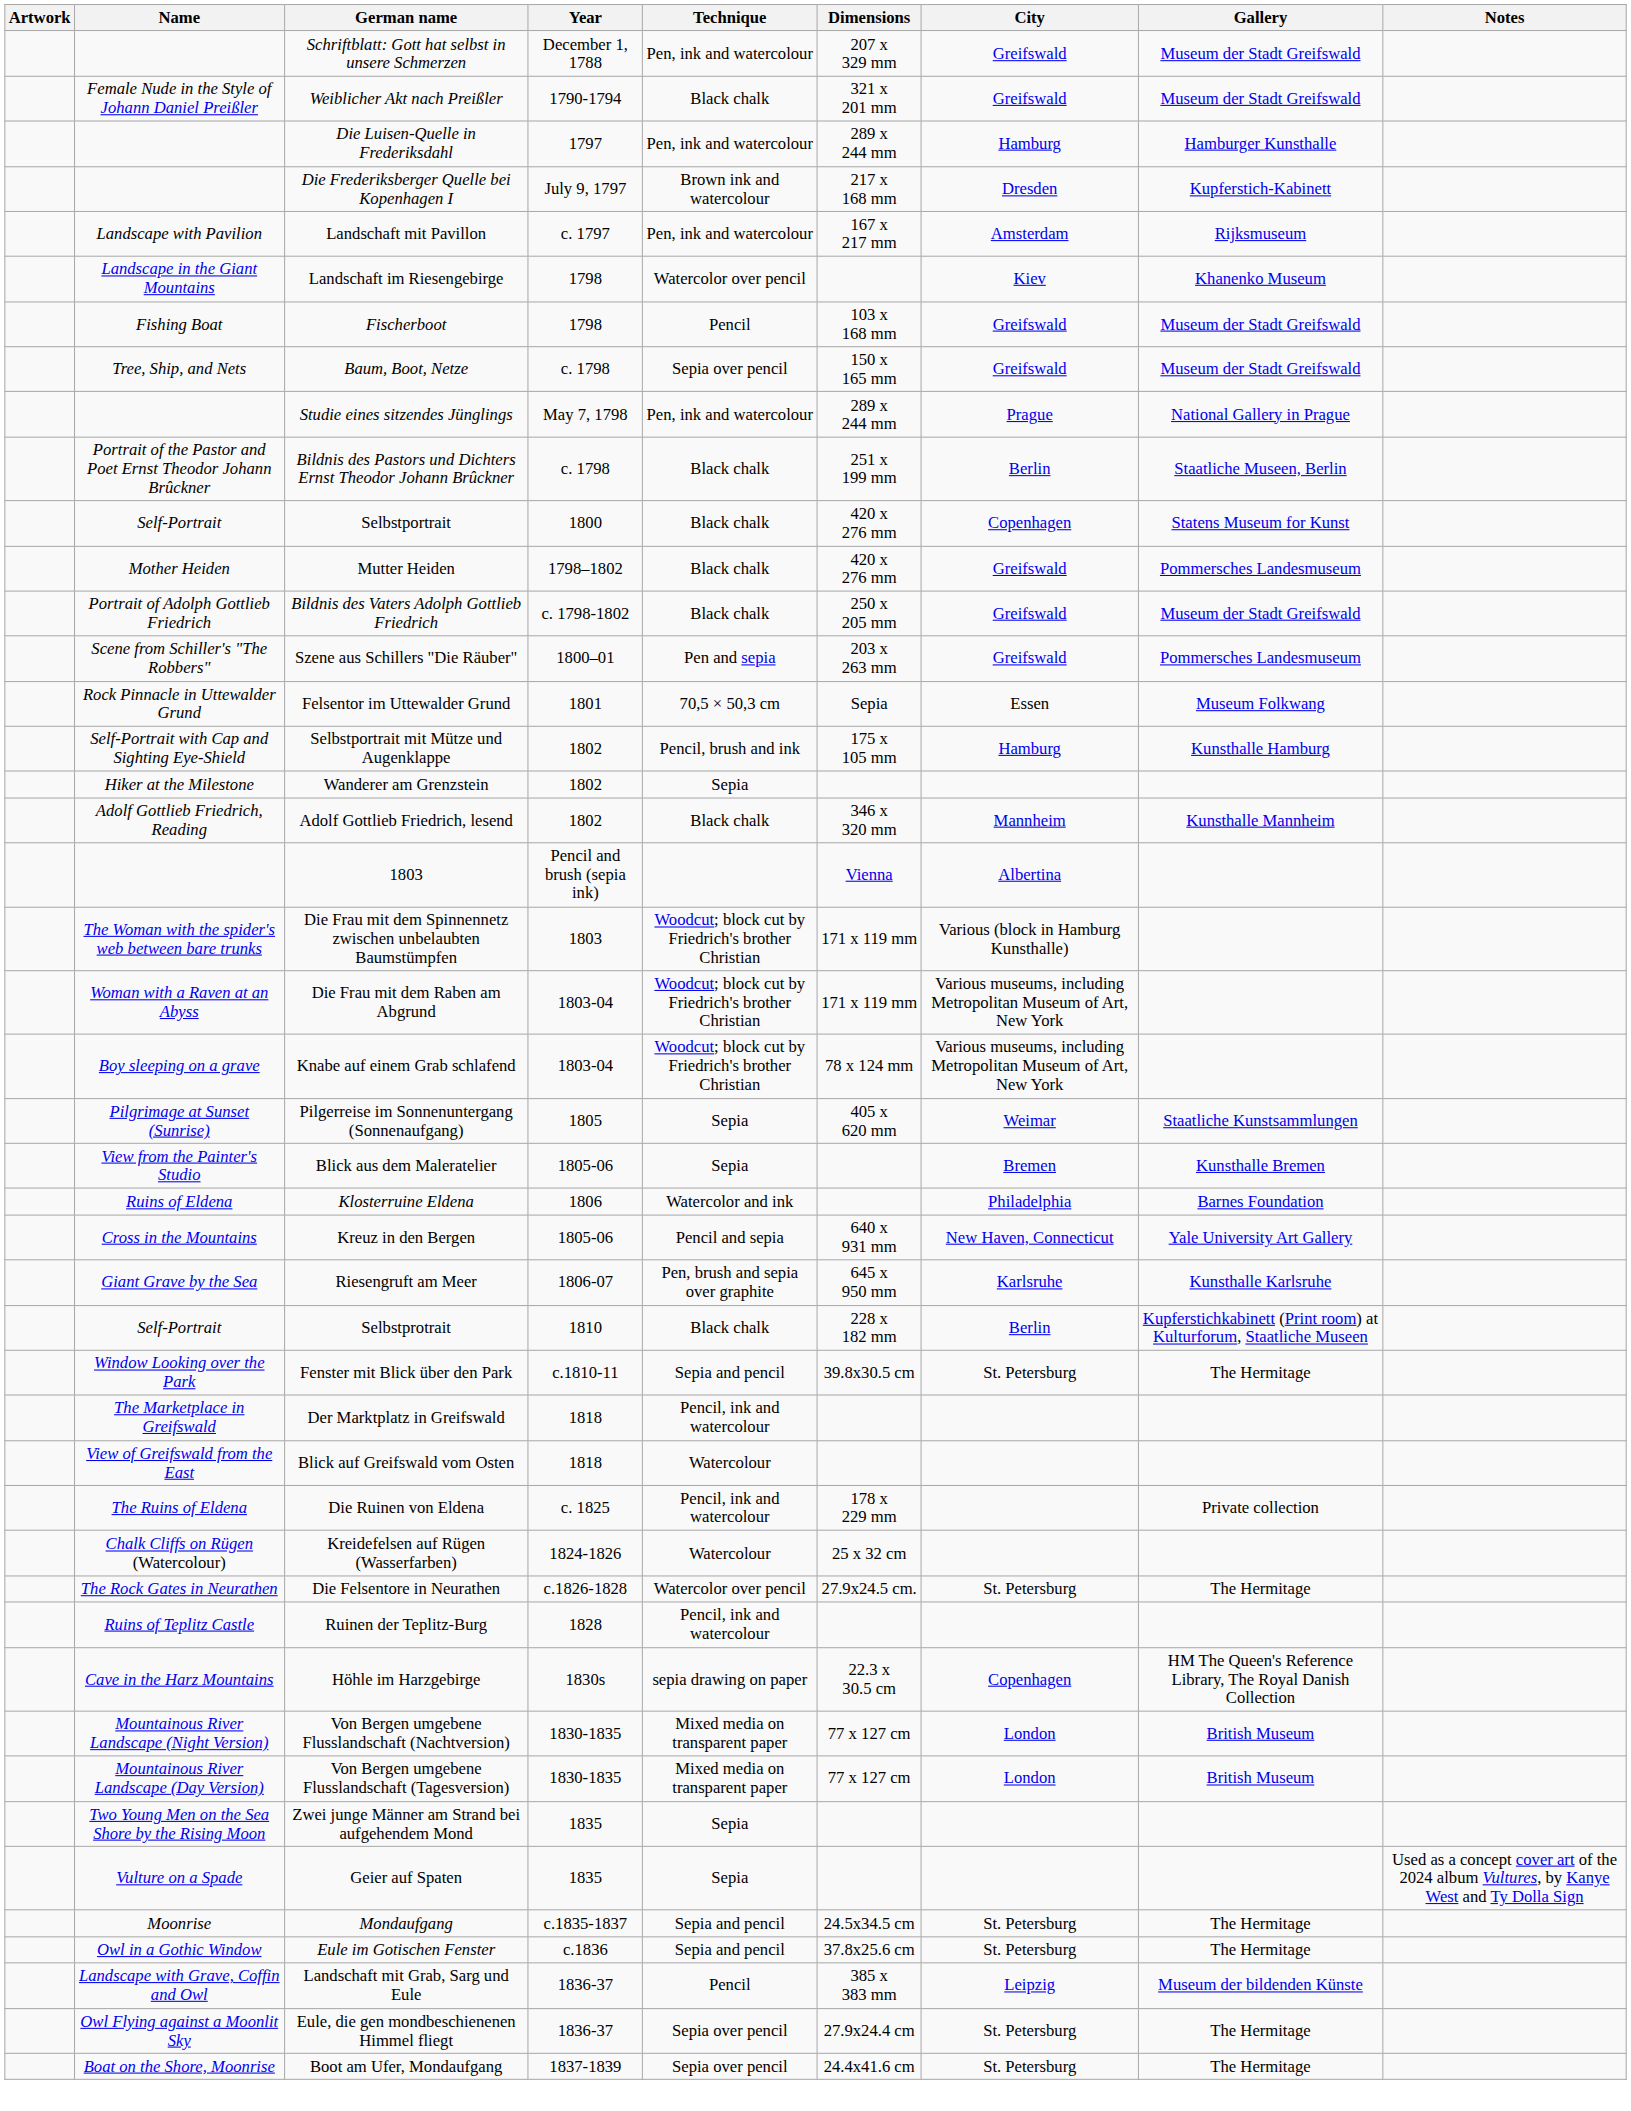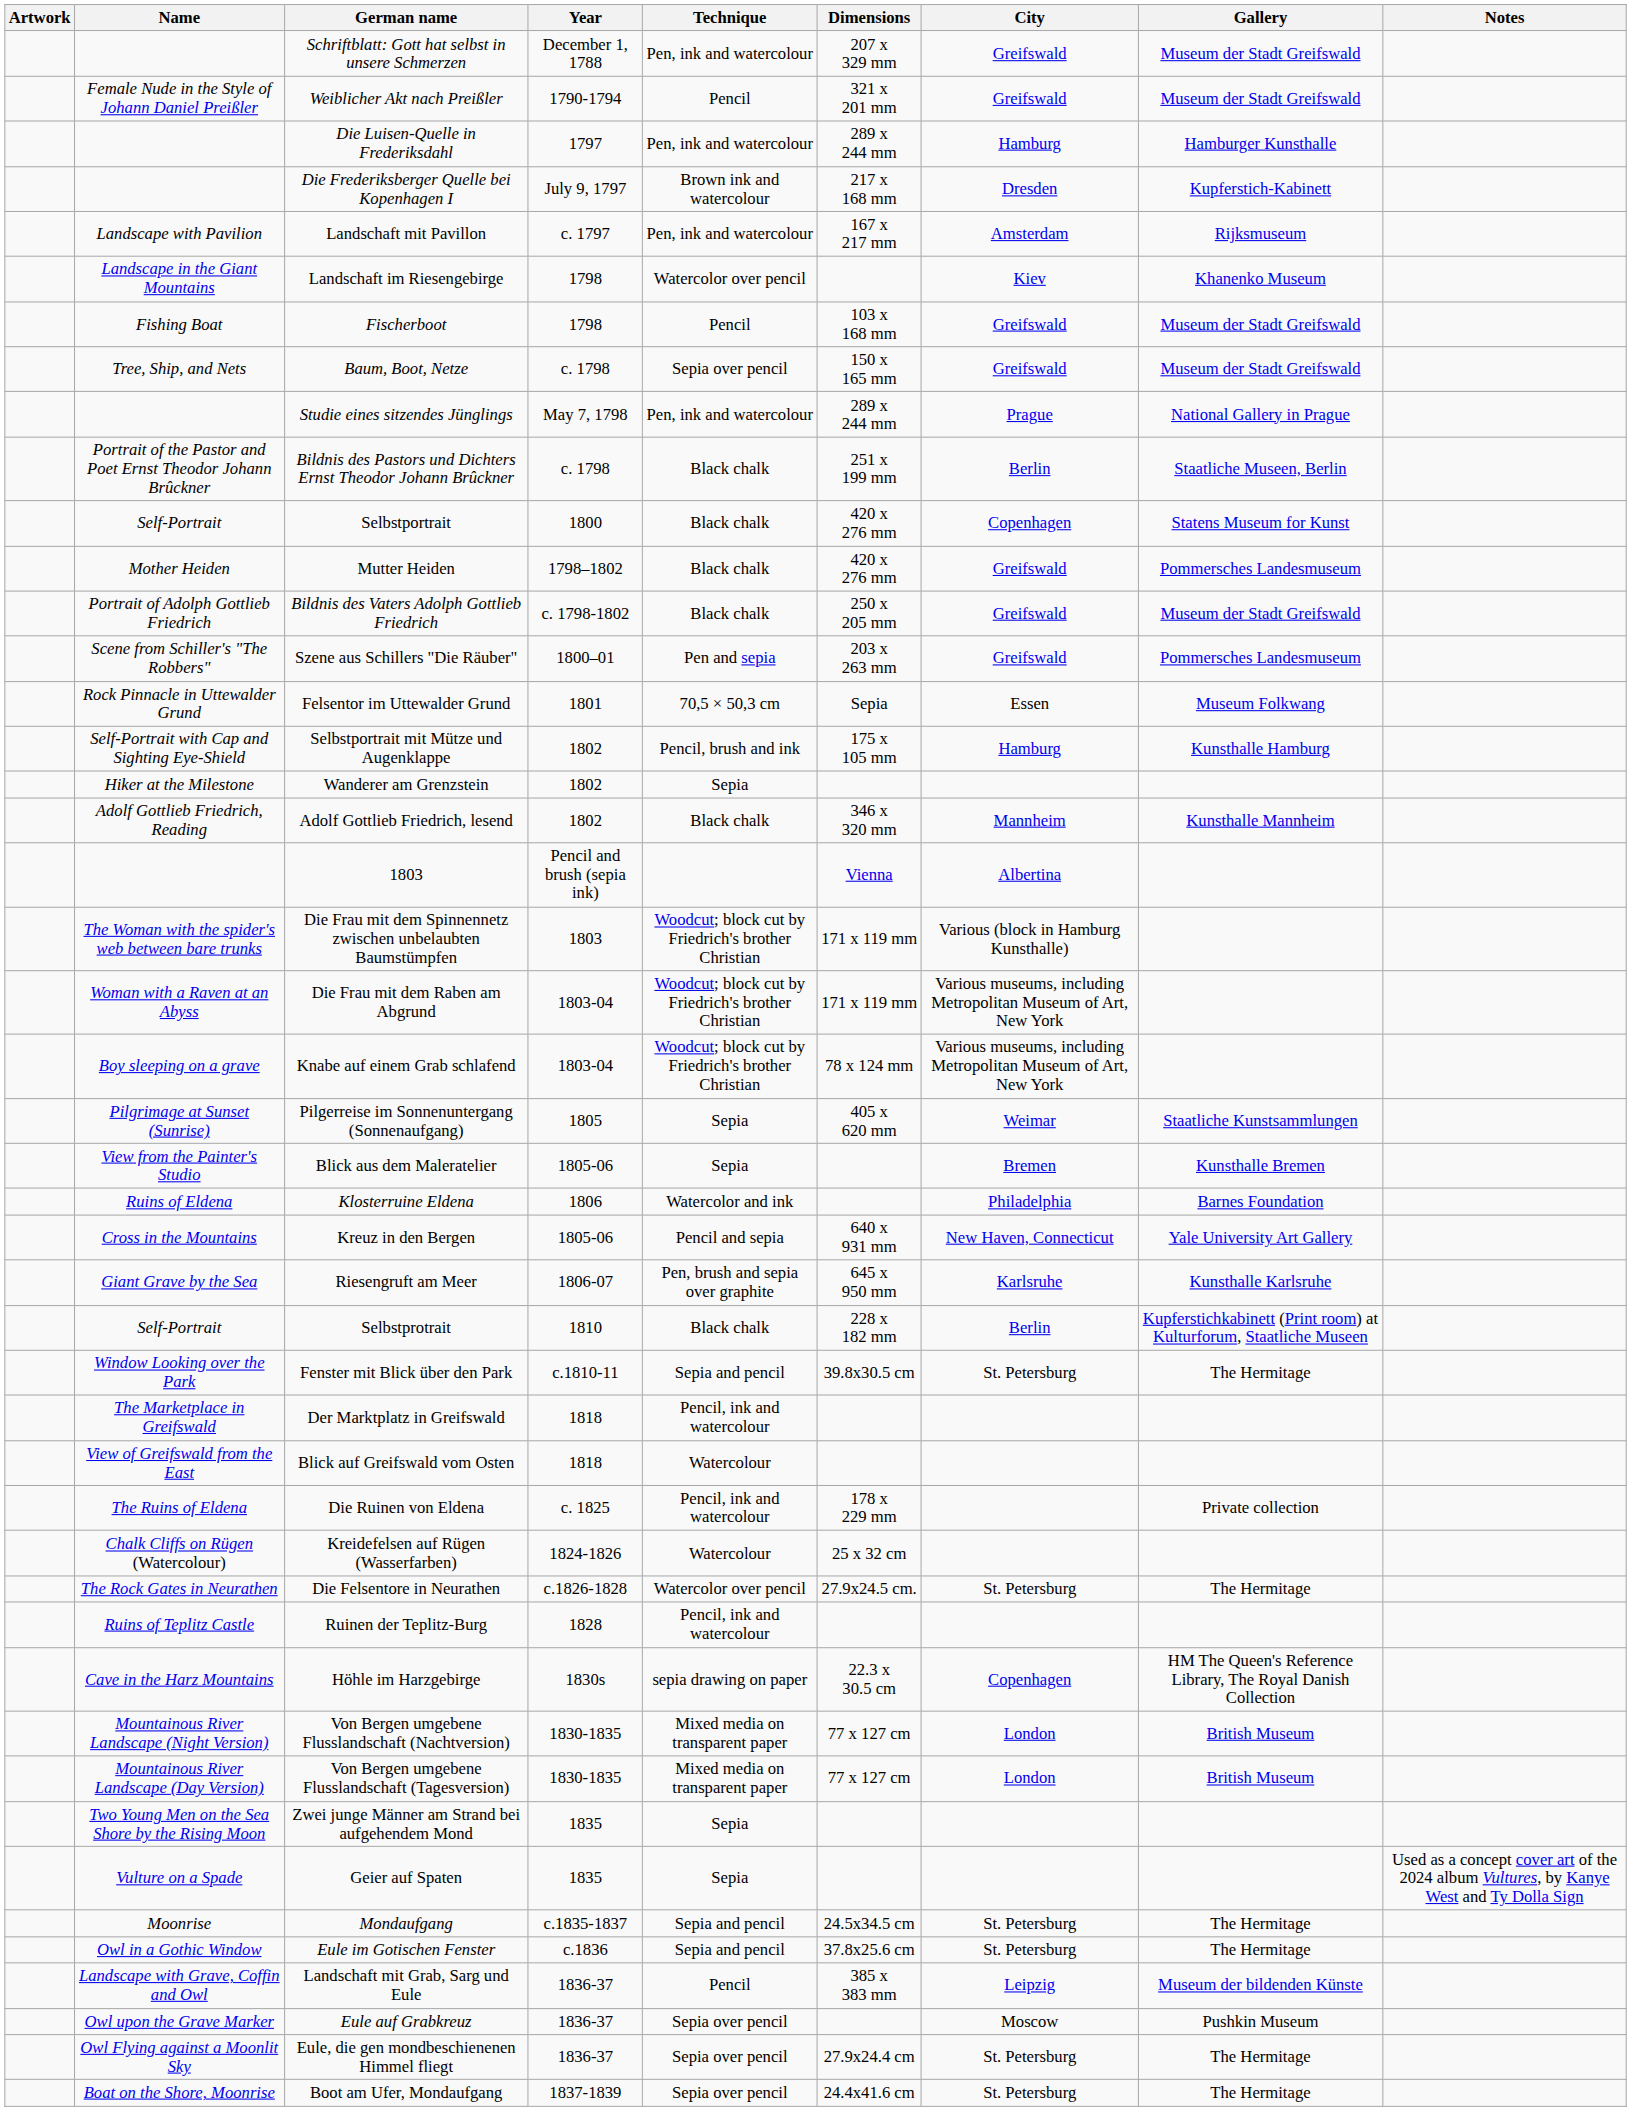Weiblicher Akt nach Preißler | Technique: Black chalk -> Pencil
+ row: Owl upon the Grave Marker | Eule auf Grabkreuz | 1836-37 | Sepia over pencil | Moscow | Pushkin Museum
